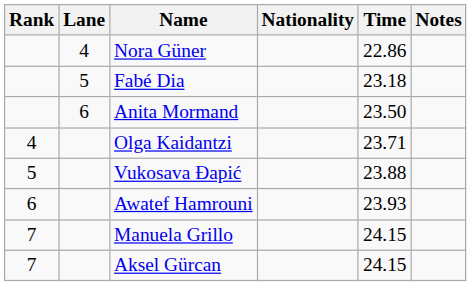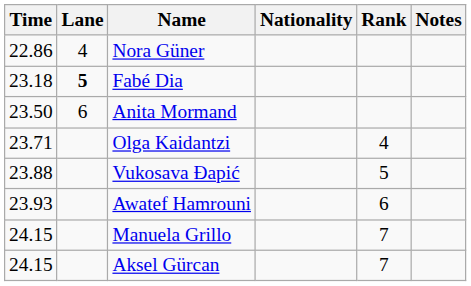columns swapped: Rank <-> Time
Fabé Dia | Lane: normal -> bold
